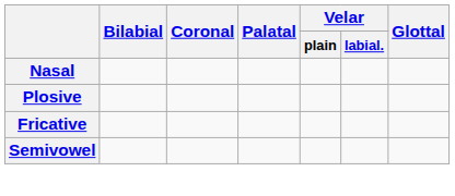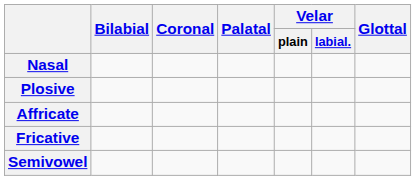+ row: Affricate
